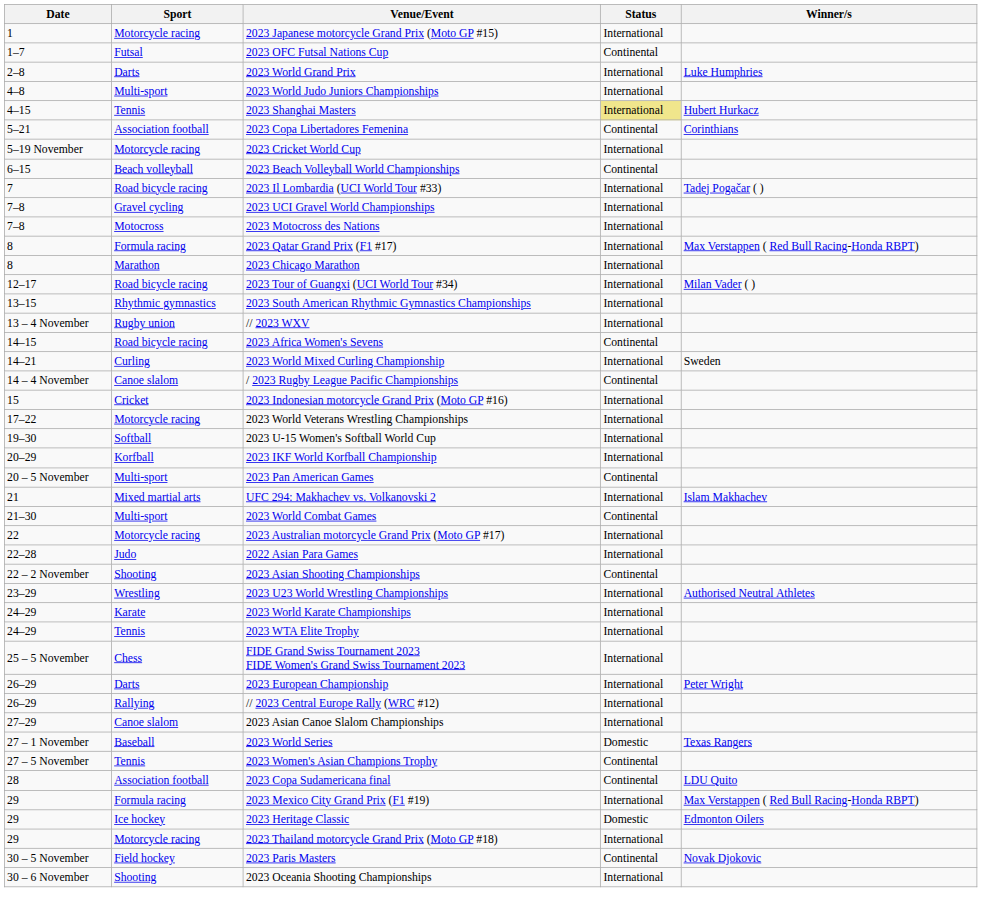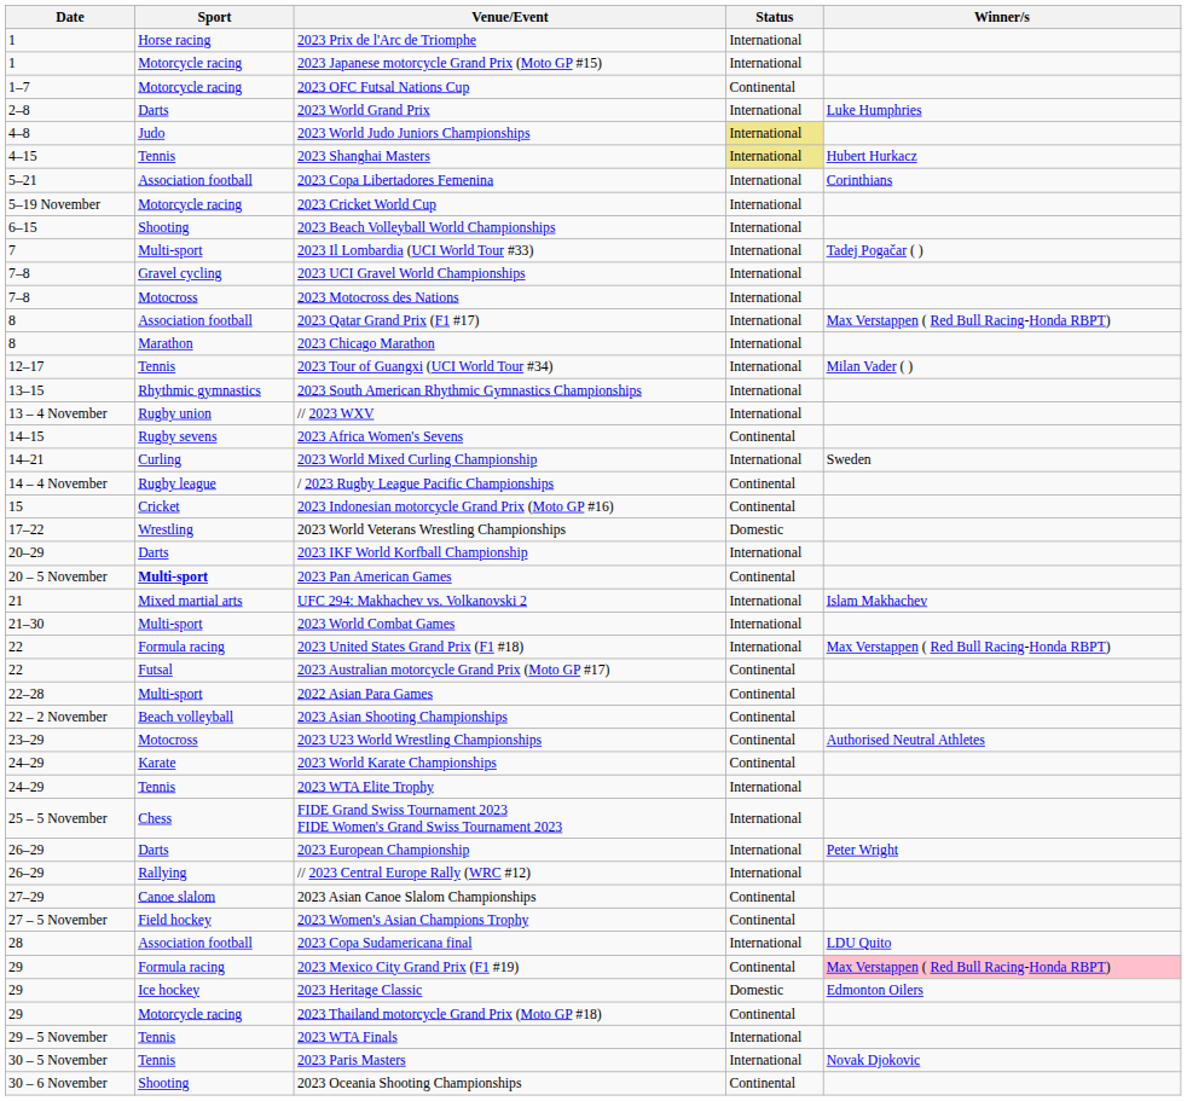+ row: 1 | Horse racing | 2023 Prix de l'Arc de Triomphe | International
2023 OFC Futsal Nations Cup | Sport: Futsal -> Motorcycle racing
2023 World Judo Juniors Championships | Sport: Multi-sport -> Judo
2023 World Judo Juniors Championships | Status: no background -> khaki background
2023 Copa Libertadores Femenina | Status: Continental -> International
2023 Beach Volleyball World Championships | Sport: Beach volleyball -> Shooting
2023 Beach Volleyball World Championships | Status: Continental -> International
2023 Il Lombardia (UCI World Tour #33) | Sport: Road bicycle racing -> Multi-sport
2023 Qatar Grand Prix (F1 #17) | Sport: Formula racing -> Association football
2023 Tour of Guangxi (UCI World Tour #34) | Sport: Road bicycle racing -> Tennis
2023 Africa Women's Sevens | Sport: Road bicycle racing -> Rugby sevens
/ 2023 Rugby League Pacific Championships | Sport: Canoe slalom -> Rugby league
2023 Indonesian motorcycle Grand Prix (Moto GP #16) | Status: International -> Continental
2023 World Veterans Wrestling Championships | Sport: Motorcycle racing -> Wrestling
2023 World Veterans Wrestling Championships | Status: International -> Domestic
- row: 19–30 | Softball | 2023 U-15 Women's Softball World Cup | International
2023 IKF World Korfball Championship | Sport: Korfball -> Darts
2023 Pan American Games | Sport: normal -> bold
2023 World Combat Games | Status: Continental -> International
+ row: 22 | Formula racing | 2023 United States Grand Prix (F1 #18) | International | Max Verstappen ( Red Bull Racing-Honda RBPT)
2023 Australian motorcycle Grand Prix (Moto GP #17) | Sport: Motorcycle racing -> Futsal
2023 Australian motorcycle Grand Prix (Moto GP #17) | Status: International -> Continental
2022 Asian Para Games | Sport: Judo -> Multi-sport
2022 Asian Para Games | Status: International -> Continental
2023 Asian Shooting Championships | Sport: Shooting -> Beach volleyball
2023 U23 World Wrestling Championships | Sport: Wrestling -> Motocross
2023 U23 World Wrestling Championships | Status: International -> Continental
2023 World Karate Championships | Status: International -> Continental
2023 Asian Canoe Slalom Championships | Status: International -> Continental
- row: 27 – 1 November | Baseball | 2023 World Series | Domestic | Texas Rangers
2023 Women's Asian Champions Trophy | Sport: Tennis -> Field hockey
2023 Copa Sudamericana final | Status: Continental -> International
2023 Mexico City Grand Prix (F1 #19) | Status: International -> Continental
2023 Mexico City Grand Prix (F1 #19) | Winner/s: no background -> pink background
2023 Thailand motorcycle Grand Prix (Moto GP #18) | Status: International -> Continental
+ row: 29 – 5 November | Tennis | 2023 WTA Finals | International
2023 Paris Masters | Sport: Field hockey -> Tennis
2023 Paris Masters | Status: Continental -> International
2023 Oceania Shooting Championships | Status: International -> Continental
